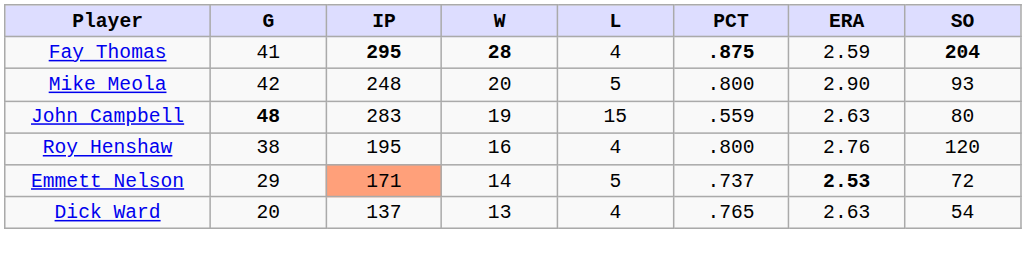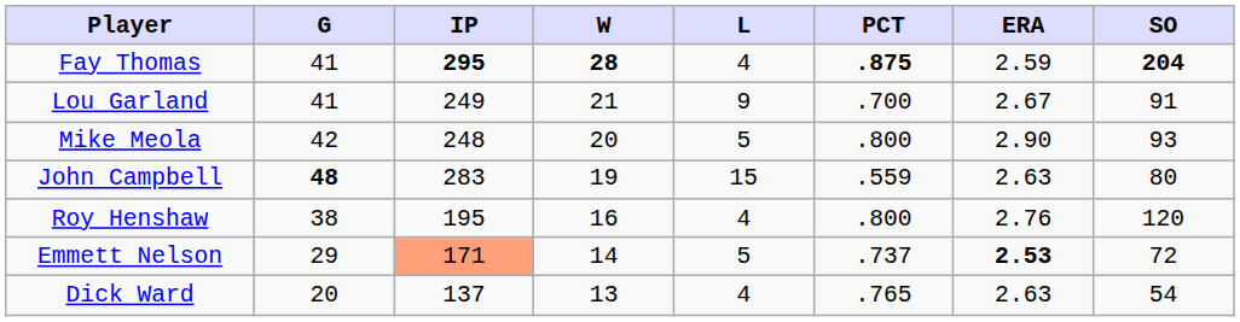+ row: Lou Garland | 41 | 249 | 21 | 9 | .700 | 2.67 | 91
